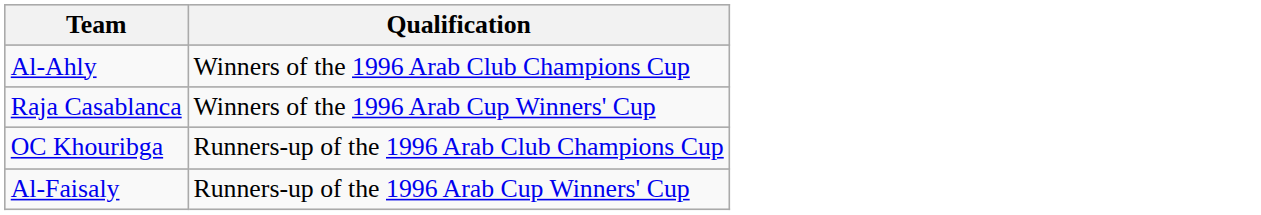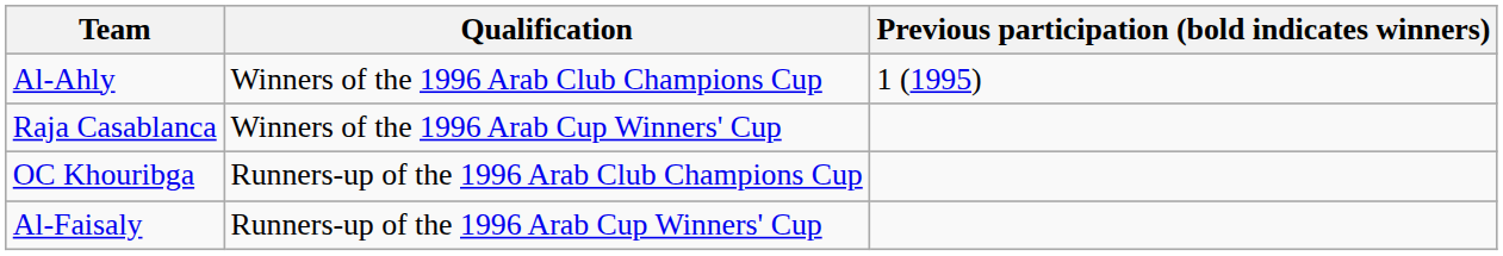+ column: Previous participation (bold indicates winners) | 1 (1995)
